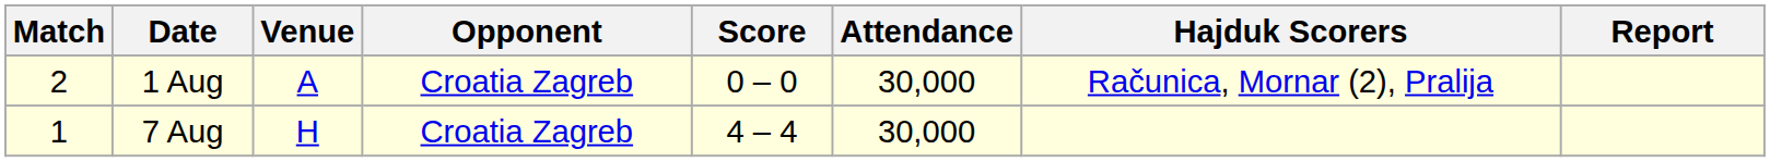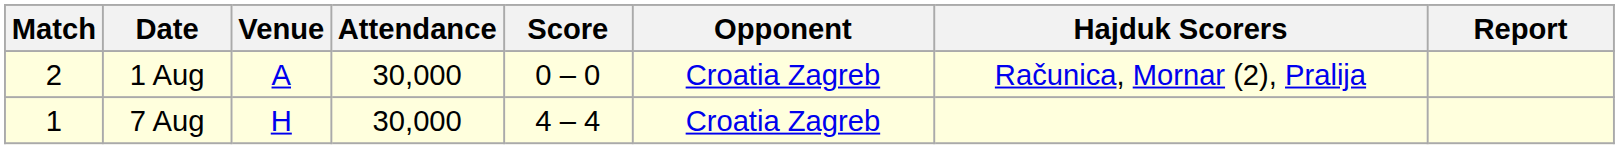columns swapped: Opponent <-> Attendance
